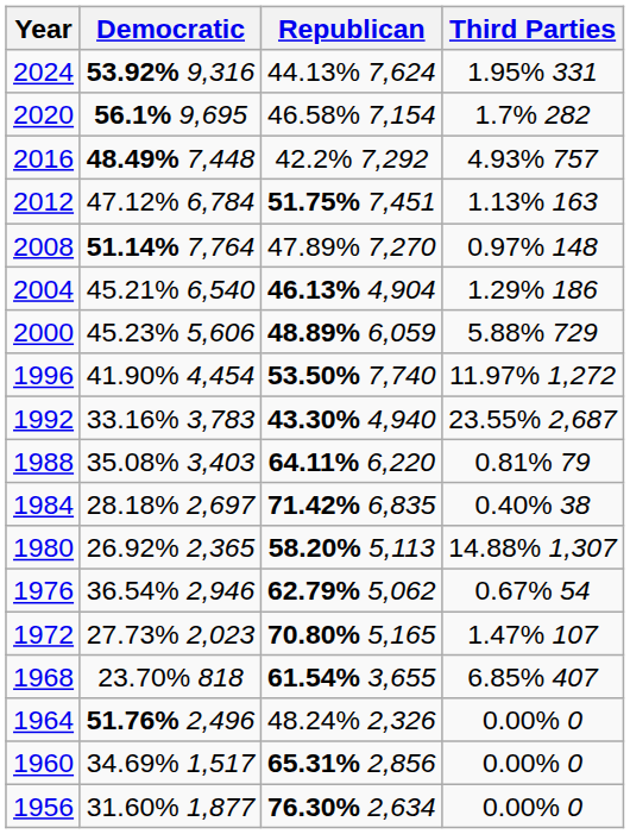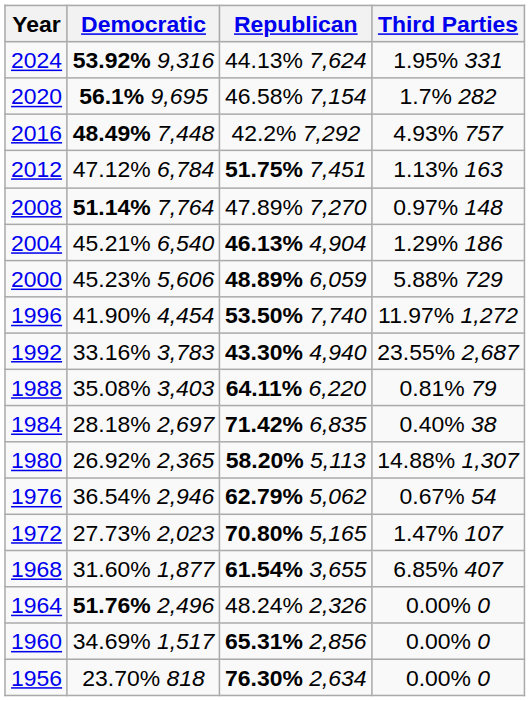1968 | Democratic: 23.70% 818 -> 31.60% 1,877
1956 | Democratic: 31.60% 1,877 -> 23.70% 818
